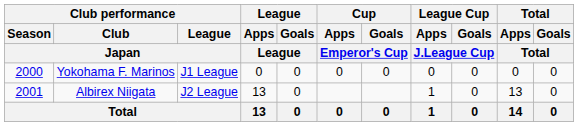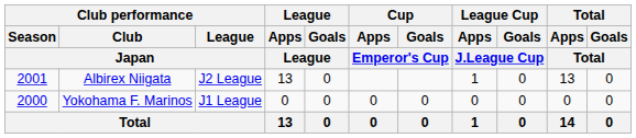rows swapped: Yokohama F. Marinos <-> Albirex Niigata
